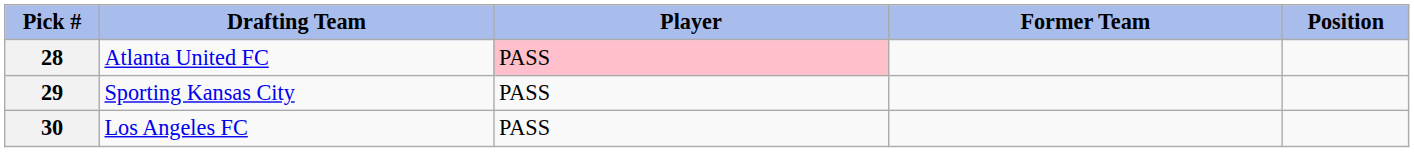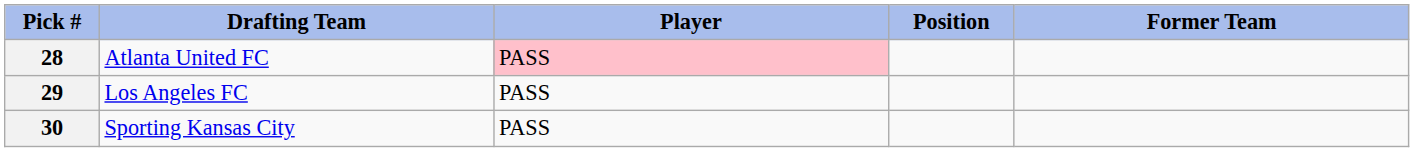columns swapped: Position <-> Former Team
29 | Drafting Team: Sporting Kansas City -> Los Angeles FC
30 | Drafting Team: Los Angeles FC -> Sporting Kansas City
